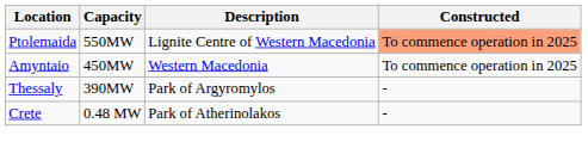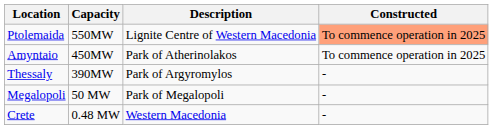Amyntaio | Description: Western Macedonia -> Park of Atherinolakos
+ row: Megalopoli | 50 MW | Park of Megalopoli | -
Crete | Description: Park of Atherinolakos -> Western Macedonia
